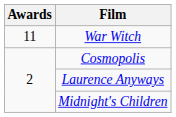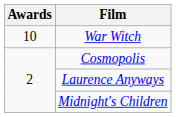War Witch | Awards: 11 -> 10
